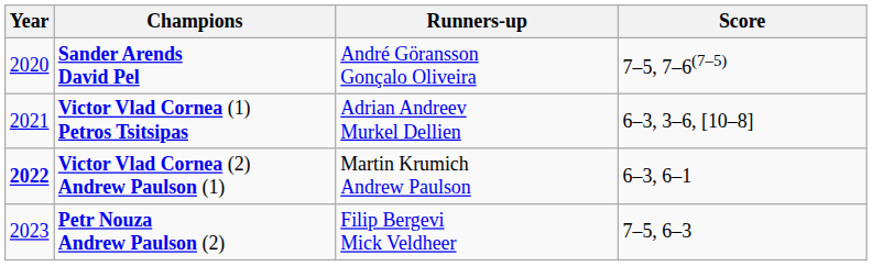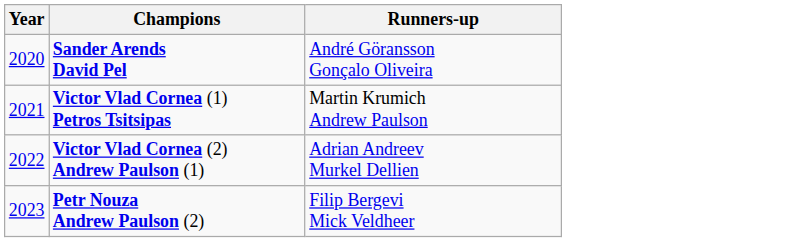- column: Score | 7–5, 7–6(7–5) | 6–3, 3–6, [10–8] | 6–3, 6–1 | 7–5, 6–3
Victor Vlad Cornea (1) Petros Tsitsipas | Runners-up: Adrian Andreev Murkel Dellien -> Martin Krumich Andrew Paulson
Victor Vlad Cornea (2) Andrew Paulson (1) | Year: bold -> normal
Victor Vlad Cornea (2) Andrew Paulson (1) | Runners-up: Martin Krumich Andrew Paulson -> Adrian Andreev Murkel Dellien
